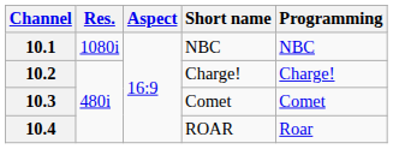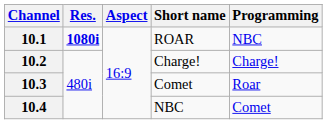10.1 | Res.: normal -> bold
10.1 | Short name: NBC -> ROAR
10.3 | Programming: Comet -> Roar
10.4 | Short name: ROAR -> NBC
10.4 | Programming: Roar -> Comet
